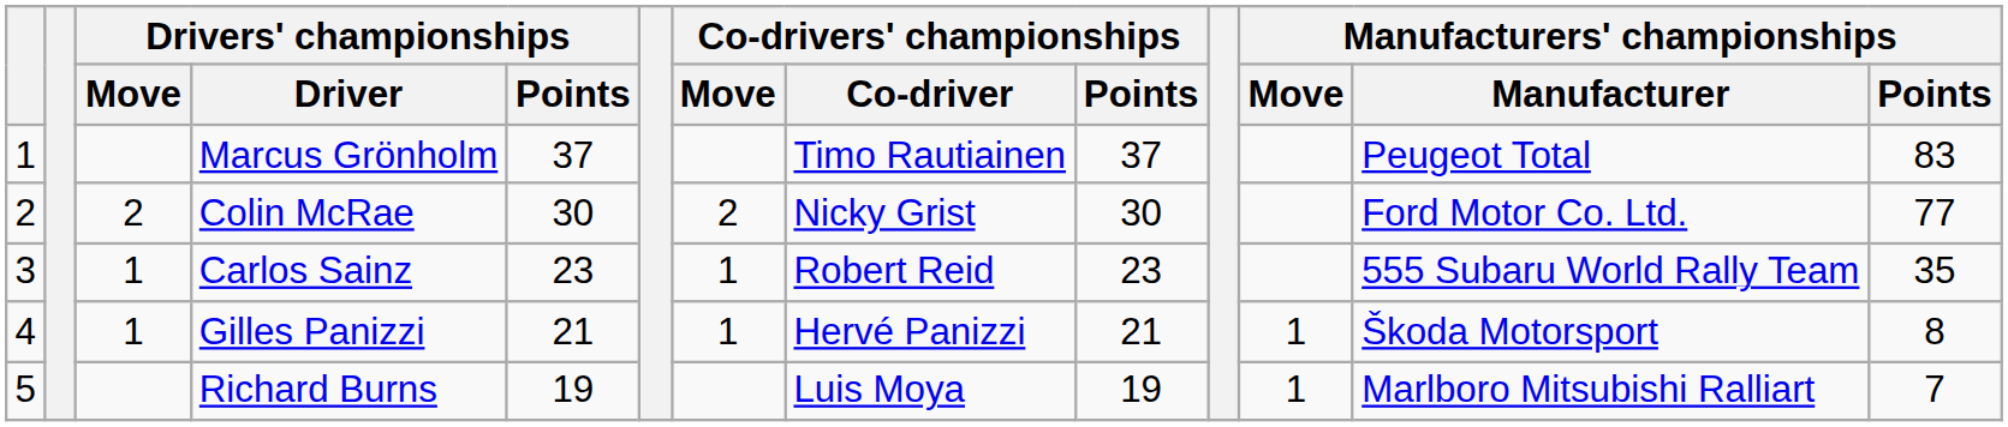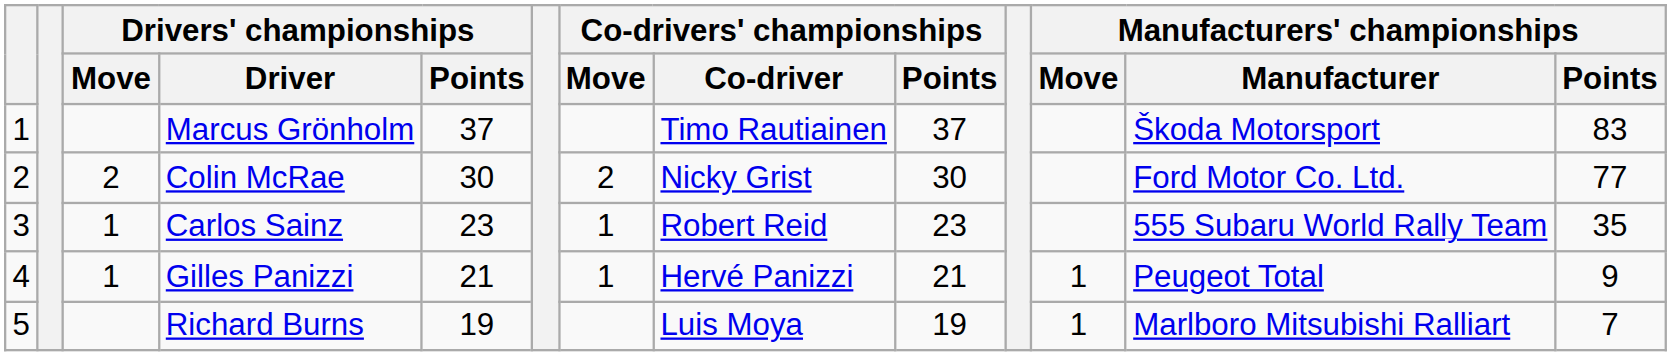Marcus Grönholm | Manufacturers' championships / Manufacturer: Peugeot Total -> Škoda Motorsport
Gilles Panizzi | Manufacturers' championships / Manufacturer: Škoda Motorsport -> Peugeot Total
Gilles Panizzi | Manufacturers' championships / Points: 8 -> 9
